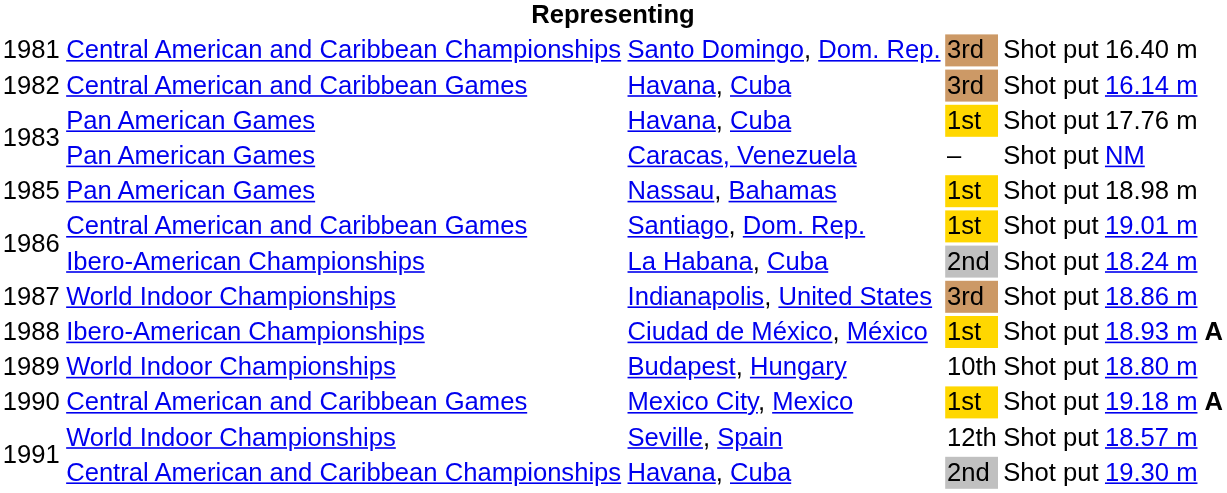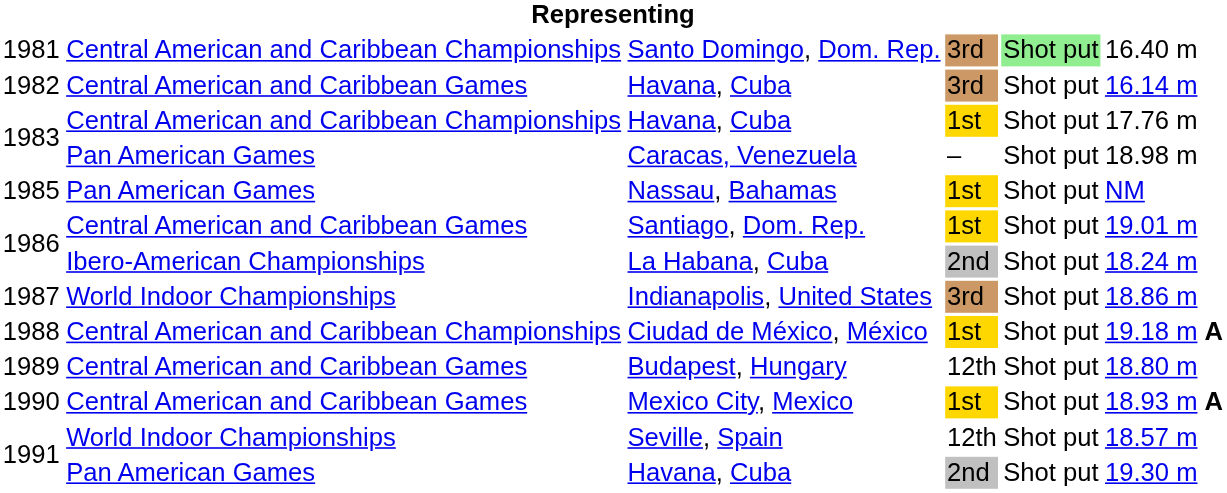Santo Domingo, Dom. Rep. | column 5: no background -> lightgreen background
1983 / Havana, Cuba | column 2: Pan American Games -> Central American and Caribbean Championships
Caracas, Venezuela | column 6: NM -> 18.98 m
Nassau, Bahamas | column 6: 18.98 m -> NM
Ciudad de México, México | column 2: Ibero-American Championships -> Central American and Caribbean Championships
Ciudad de México, México | column 6: 18.93 m A -> 19.18 m A
Budapest, Hungary | column 2: World Indoor Championships -> Central American and Caribbean Games
Budapest, Hungary | column 4: 10th -> 12th
Mexico City, Mexico | column 6: 19.18 m A -> 18.93 m A
1991 / Havana, Cuba | column 2: Central American and Caribbean Championships -> Pan American Games
